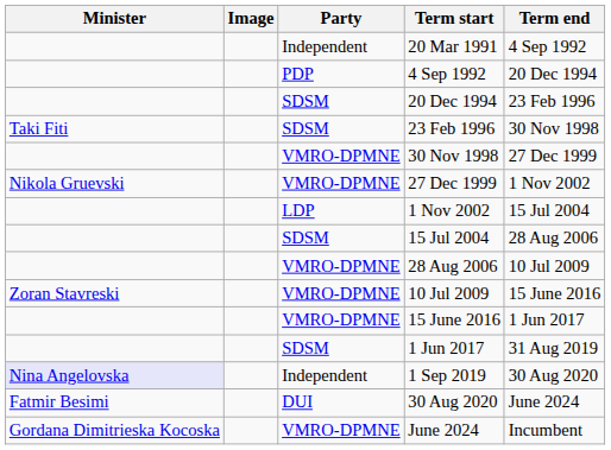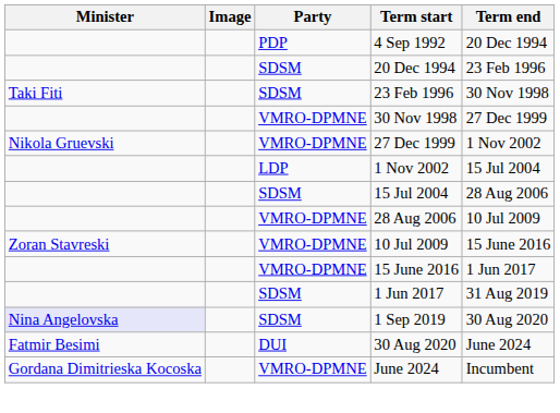- row: Independent | 20 Mar 1991 | 4 Sep 1992
1 Sep 2019 | Party: Independent -> SDSM
